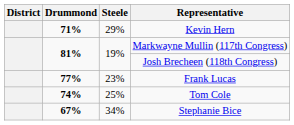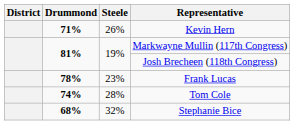Kevin Hern | Steele: 29% -> 26%
Frank Lucas | Drummond: 77% -> 78%
Tom Cole | Steele: 25% -> 28%
Stephanie Bice | Drummond: 67% -> 68%
Stephanie Bice | Steele: 34% -> 32%
